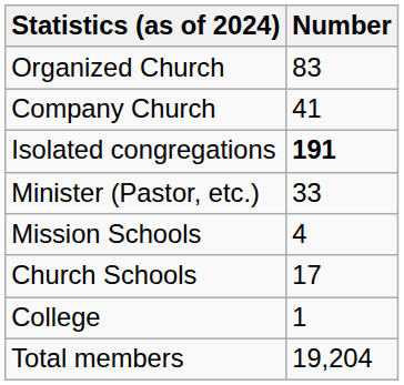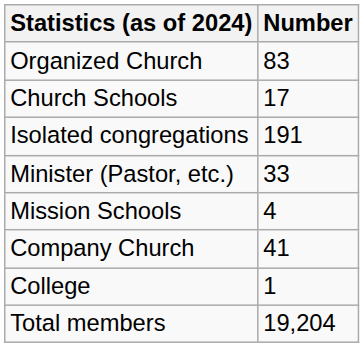rows swapped: Company Church <-> Church Schools
Isolated congregations | Number: bold -> normal
